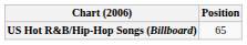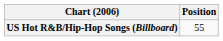US Hot R&B/Hip-Hop Songs (Billboard) | Position: 65 -> 55
